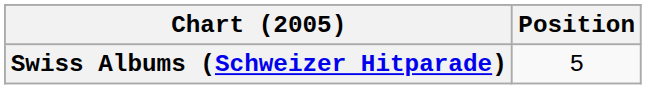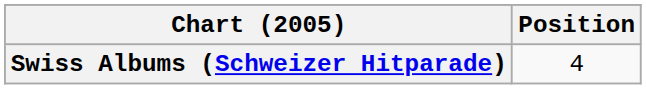Swiss Albums (Schweizer Hitparade) | Position: 5 -> 4
